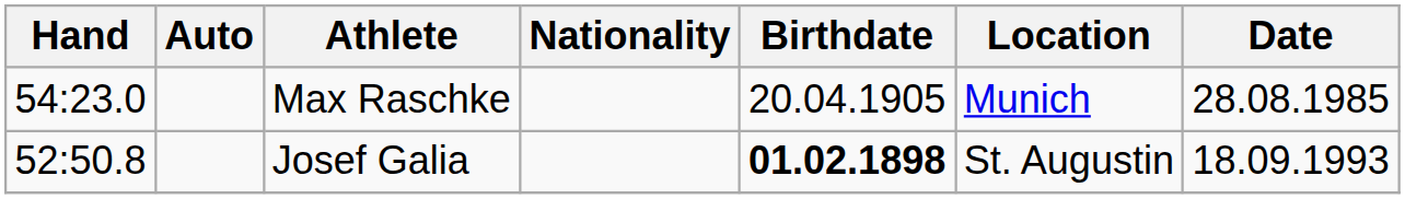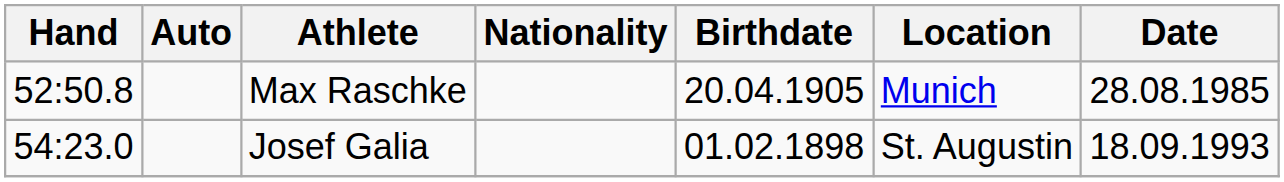Max Raschke | Hand: 54:23.0 -> 52:50.8
Josef Galia | Hand: 52:50.8 -> 54:23.0
Josef Galia | Birthdate: bold -> normal
